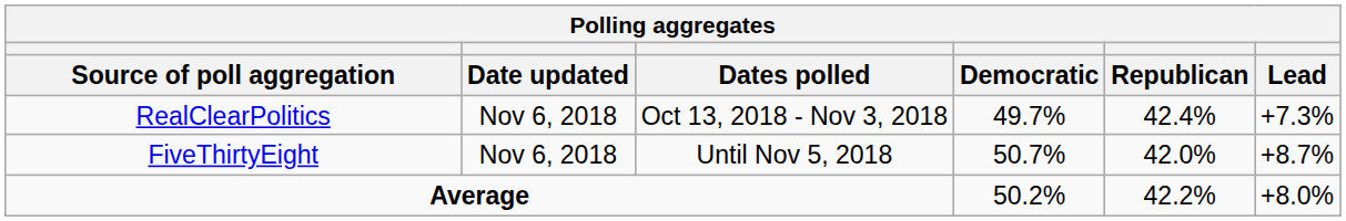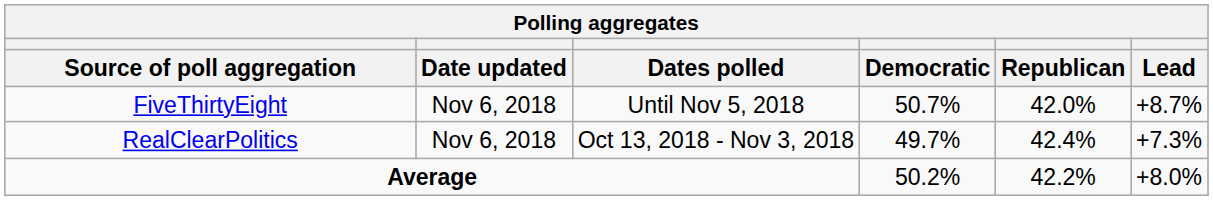rows swapped: FiveThirtyEight <-> RealClearPolitics
